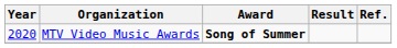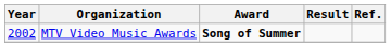MTV Video Music Awards | Year: 2020 -> 2002
